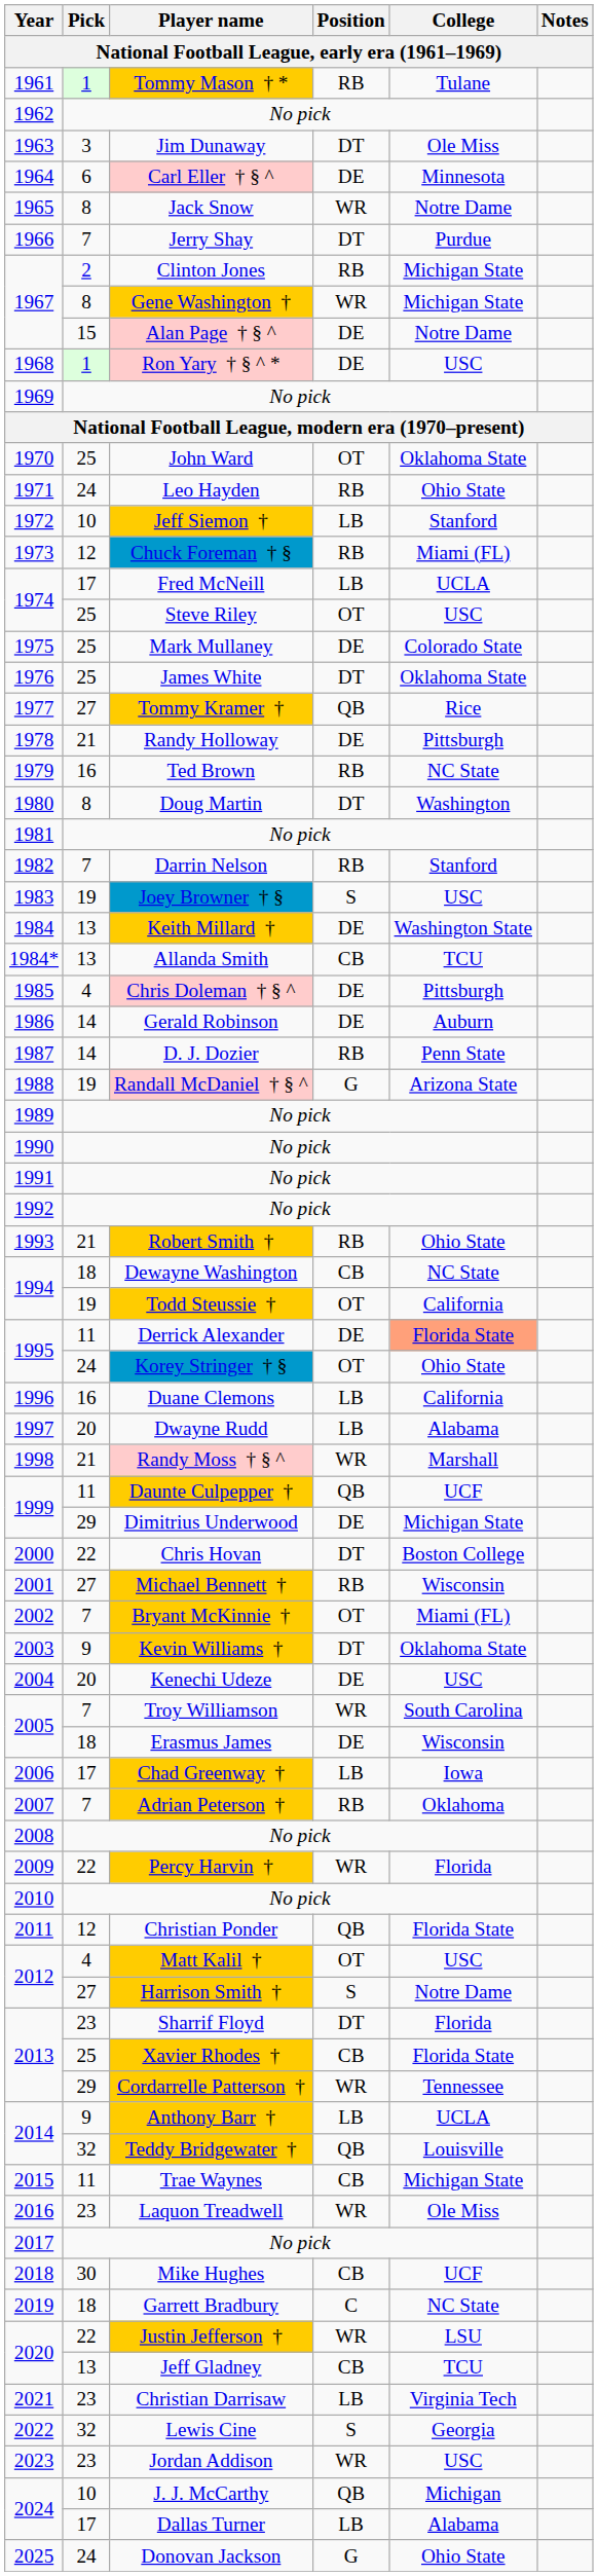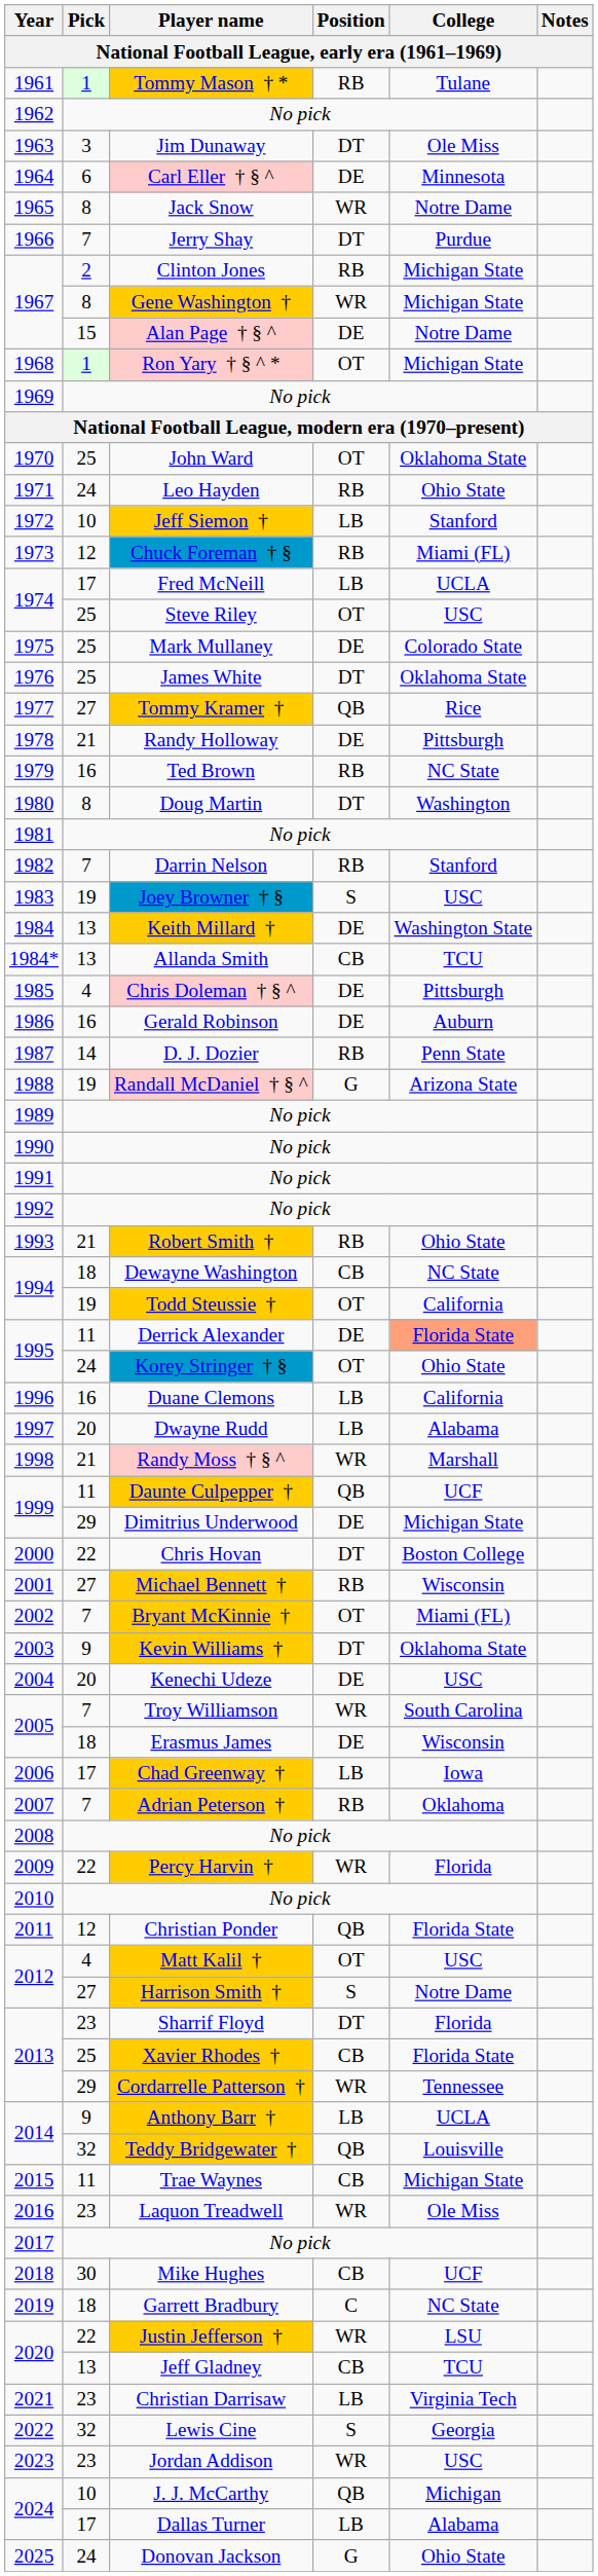Ron Yary † § ^ * | Position: DE -> OT
Ron Yary † § ^ * | College: USC -> Michigan State
Gerald Robinson | Pick: 14 -> 16
